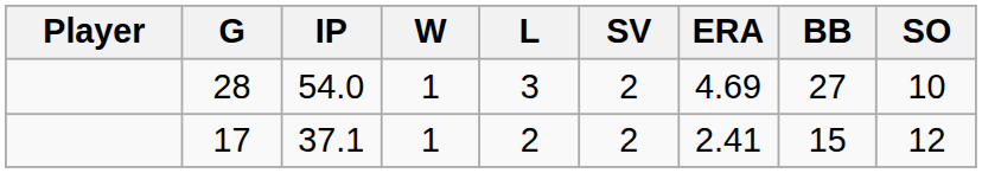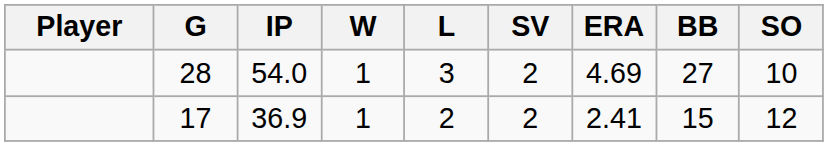17 | IP: 37.1 -> 36.9
